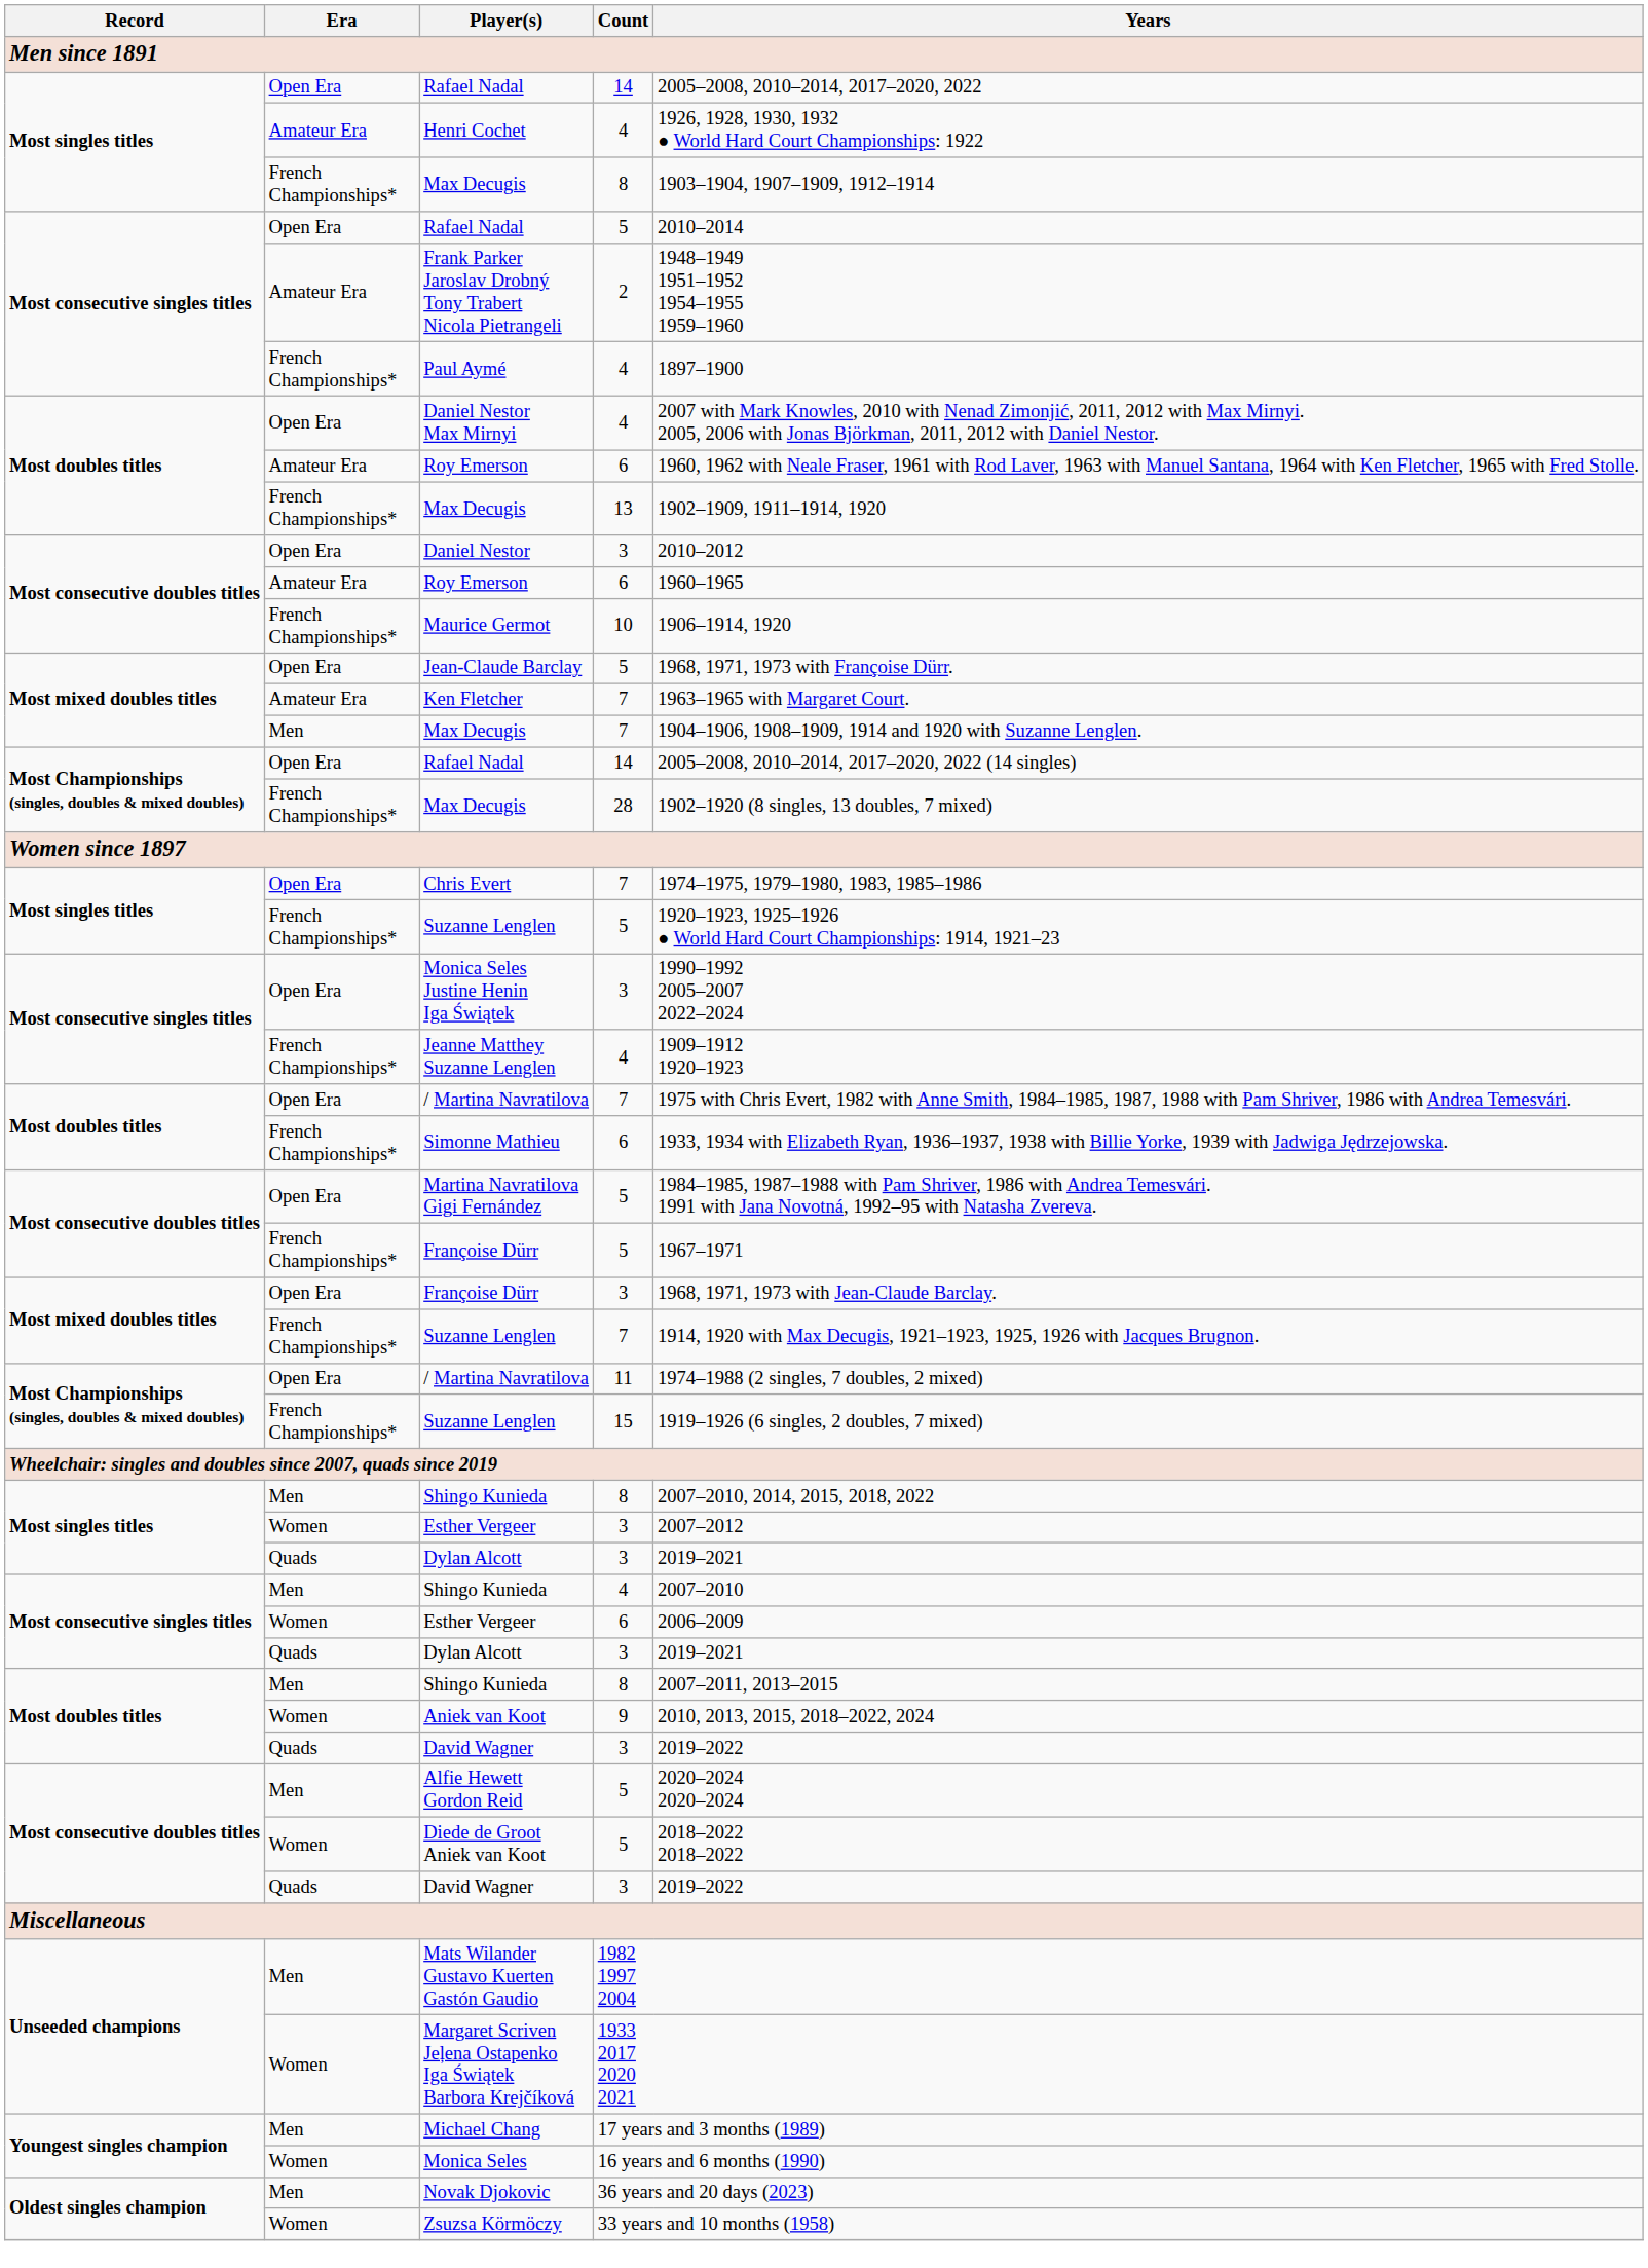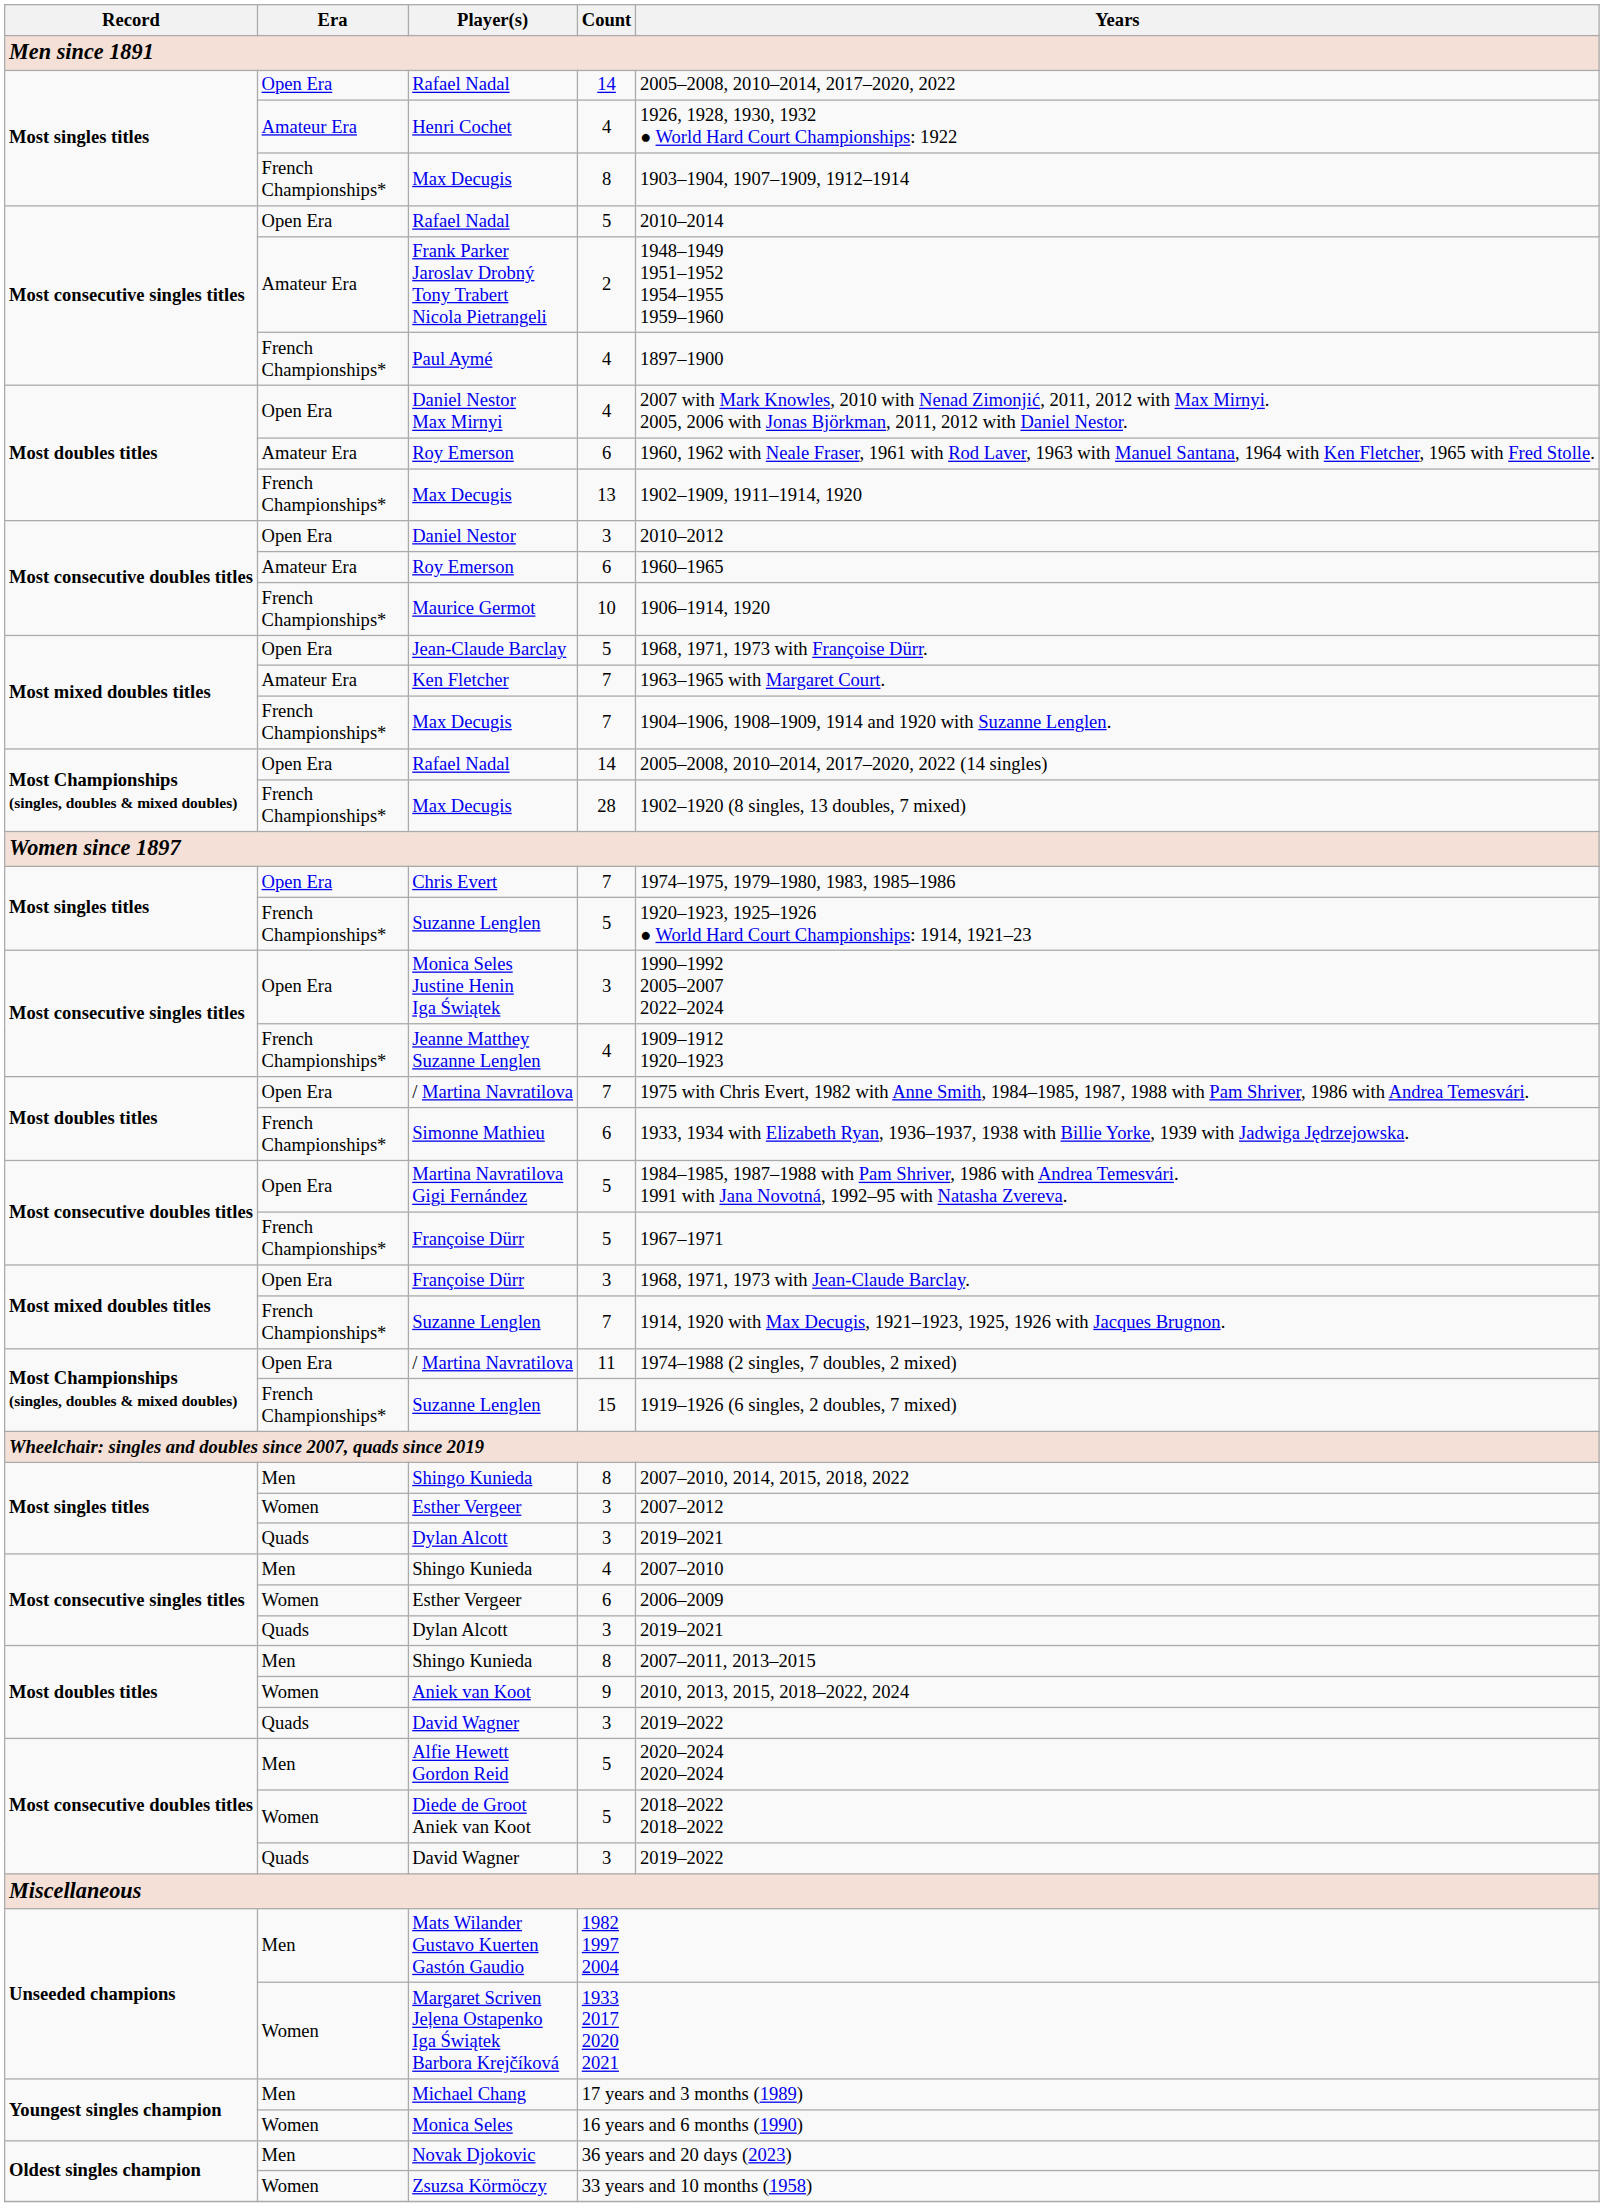Most mixed doubles titles / Max Decugis | Era: Men -> French Championships*
